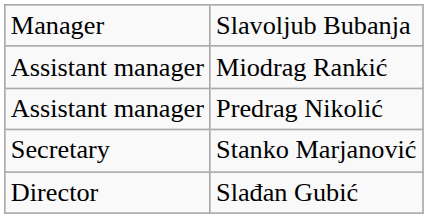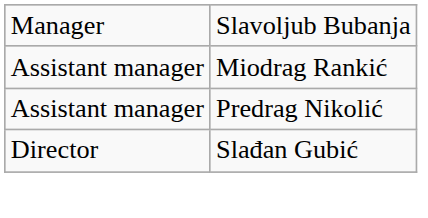- row: Secretary | Stanko Marjanović
